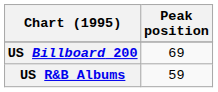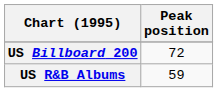US Billboard 200 | Peak position: 69 -> 72
